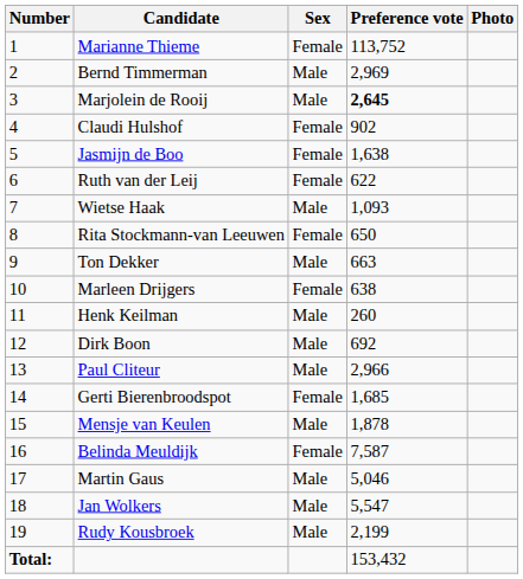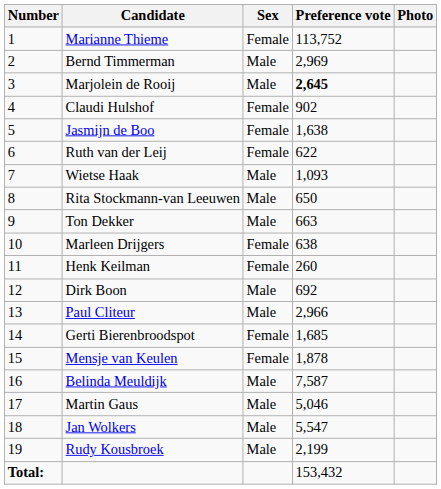Rita Stockmann-van Leeuwen | Sex: Female -> Male
Henk Keilman | Sex: Male -> Female
Mensje van Keulen | Sex: Male -> Female
Belinda Meuldijk | Sex: Female -> Male
